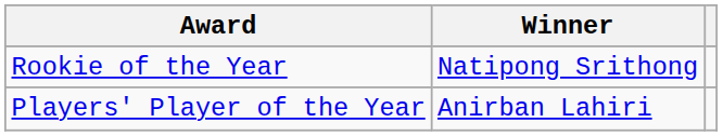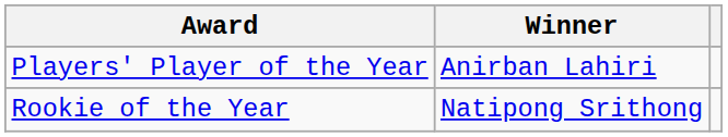rows swapped: Players' Player of the Year <-> Rookie of the Year
